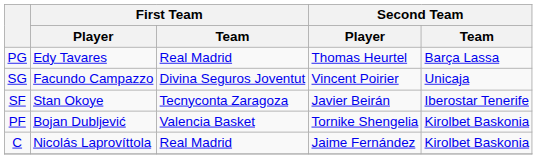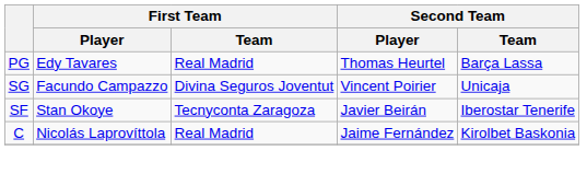- row: PF | Bojan Dubljević | Valencia Basket | Tornike Shengelia | Kirolbet Baskonia
